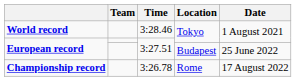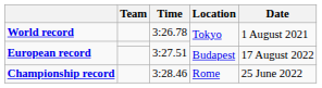World record | Time: 3:28.46 -> 3:26.78
European record / Budapest | Date: 25 June 2022 -> 17 August 2022
Championship record | Time: 3:26.78 -> 3:28.46
Championship record | Date: 17 August 2022 -> 25 June 2022
